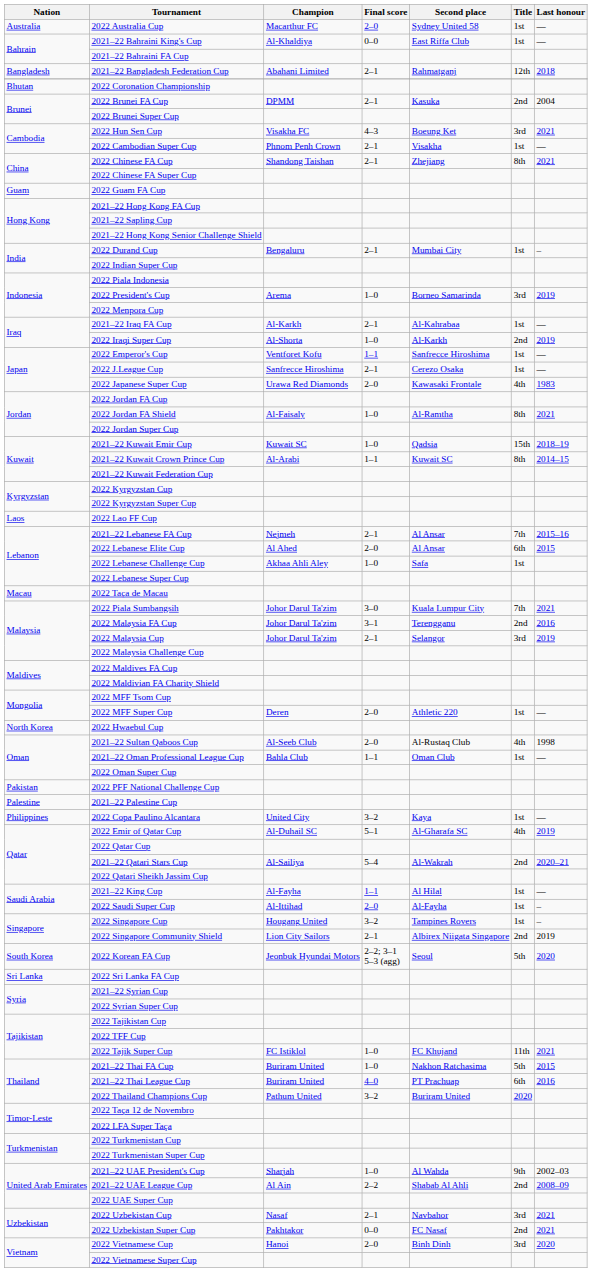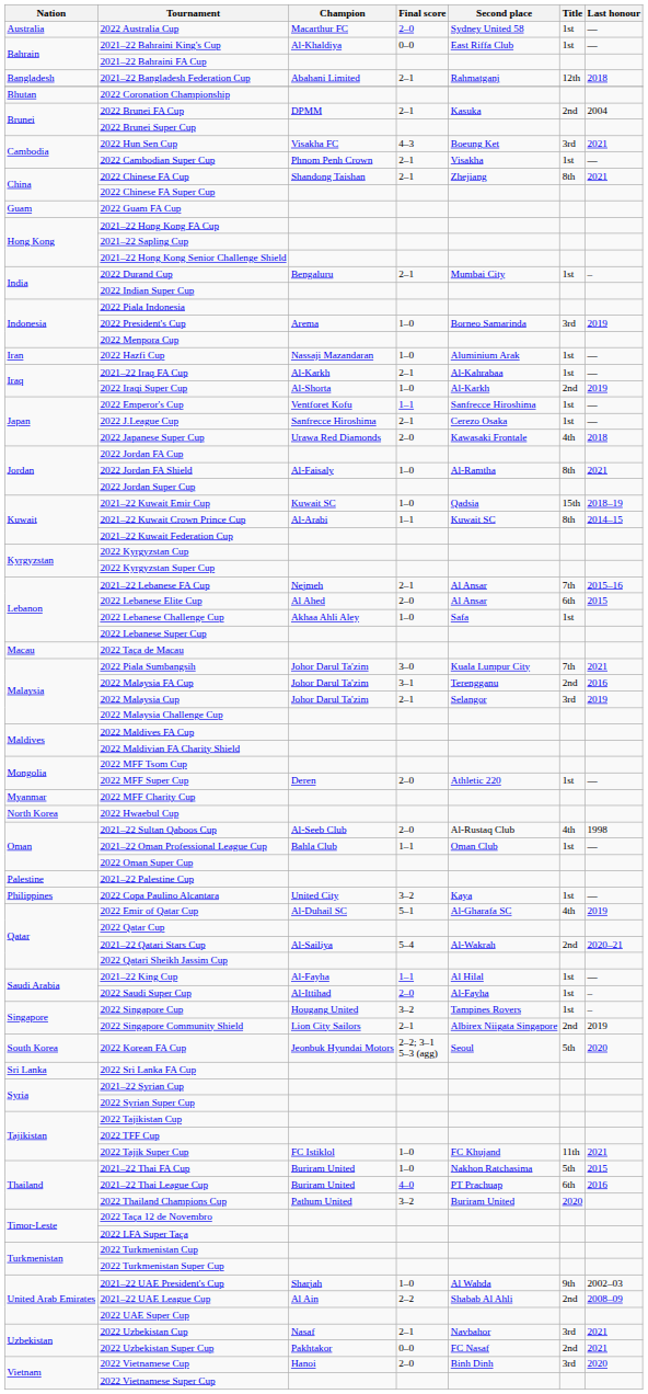+ row: Iran | 2022 Hazfi Cup | Nassaji Mazandaran | 1–0 | Aluminium Arak | 1st | —
2022 Japanese Super Cup | Last honour: 1983 -> 2018
- row: Laos | 2022 Lao FF Cup
+ row: Myanmar | 2022 MFF Charity Cup
- row: Pakistan | 2022 PFF National Challenge Cup
